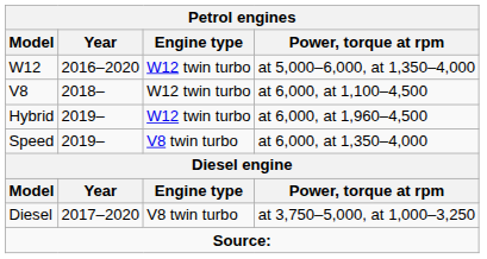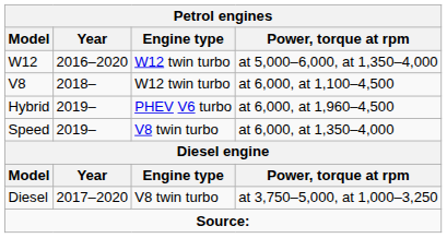Hybrid | Petrol engines / Engine type: W12 twin turbo -> PHEV V6 turbo
